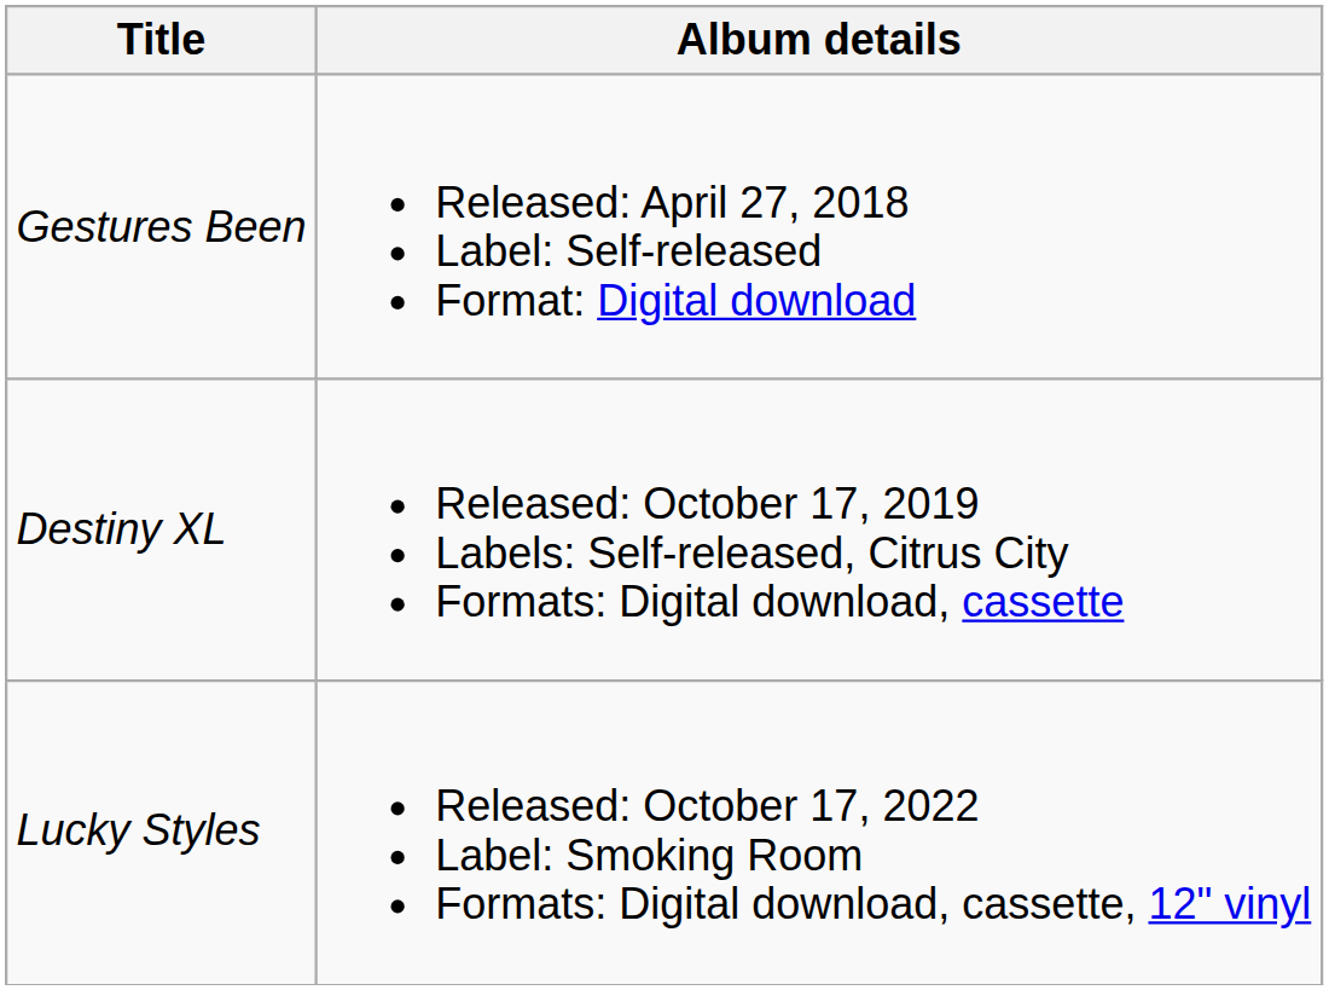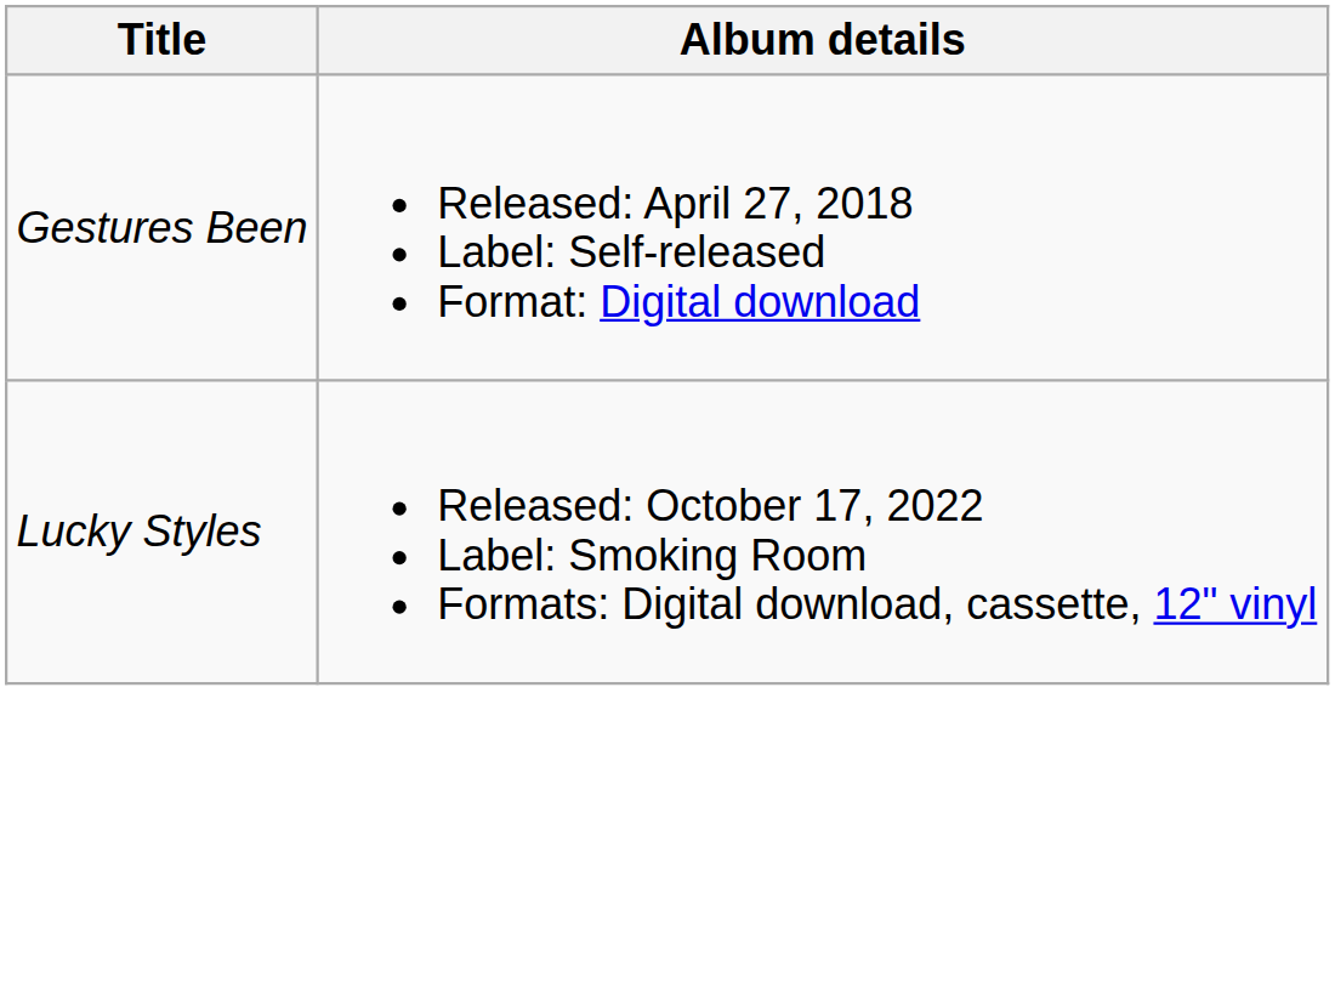- row: Destiny XL | Released: October 17, 2019 Labels: Self-released, Citrus City Formats: Digital download, cassette
